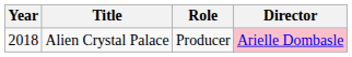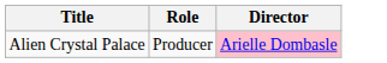- column: Year | 2018
